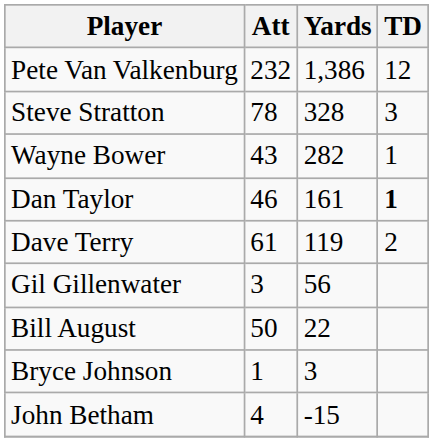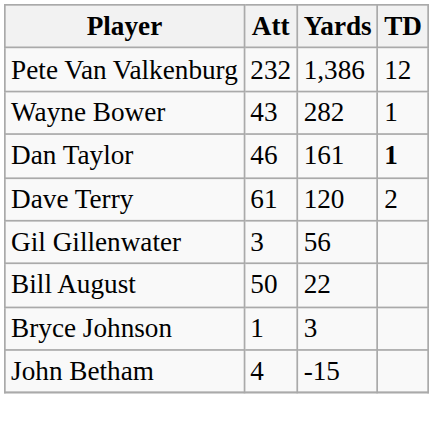- row: Steve Stratton | 78 | 328 | 3
Dave Terry | Yards: 119 -> 120
